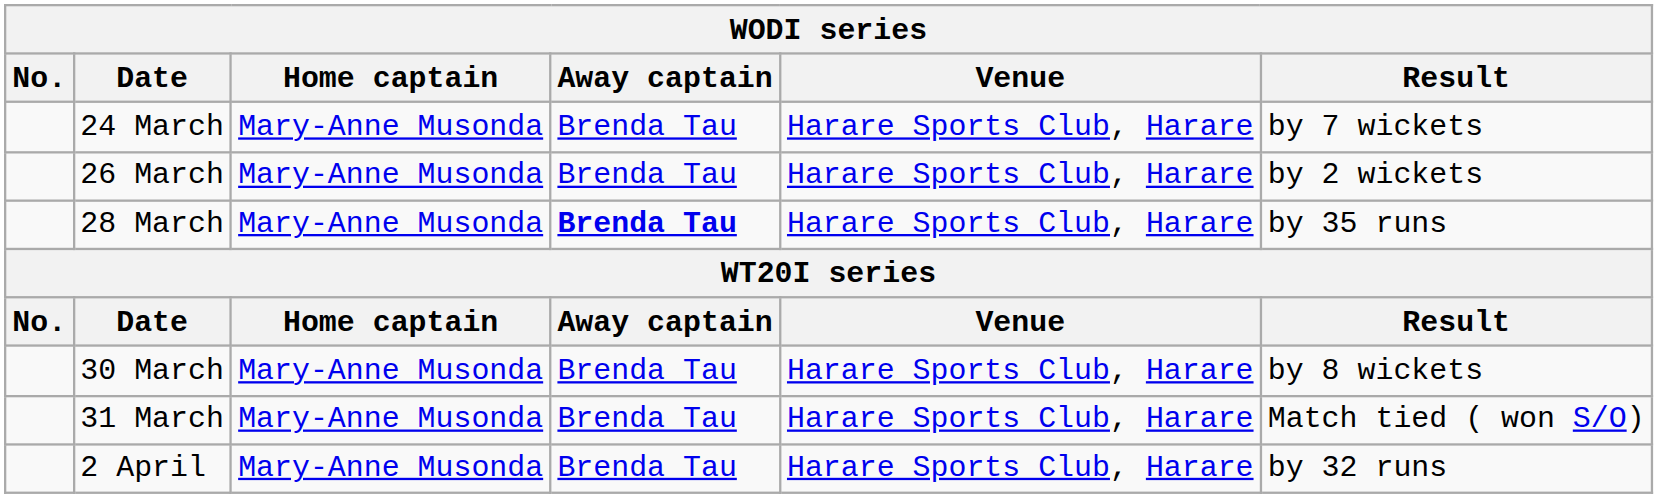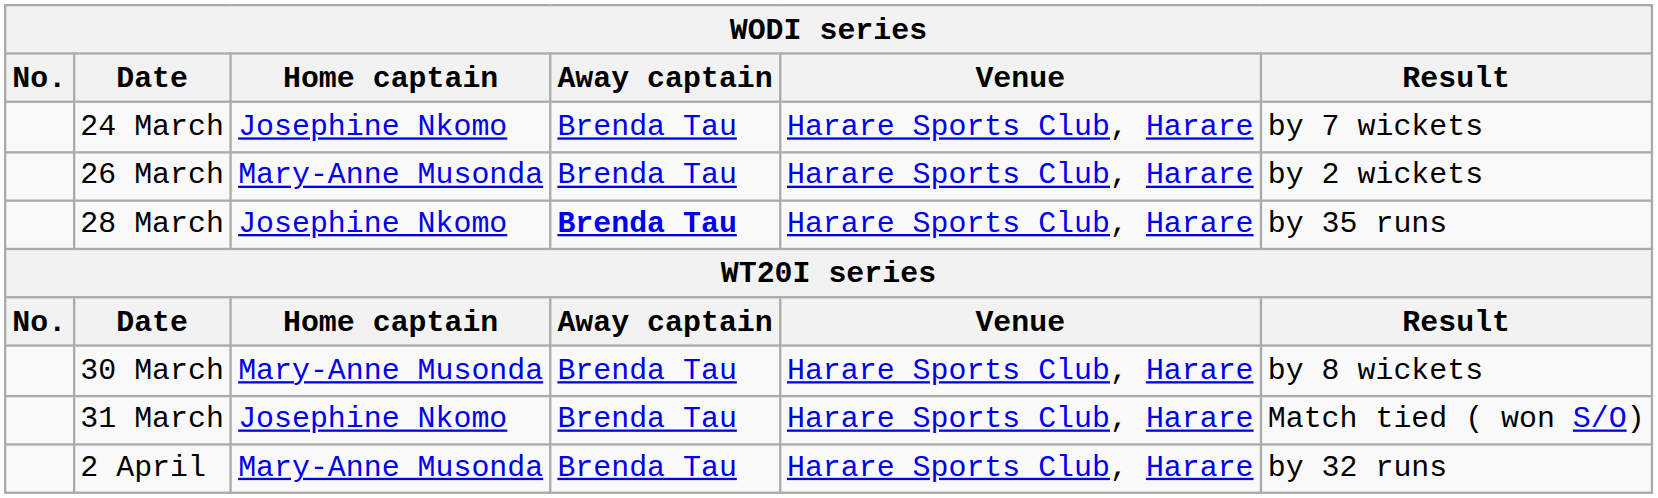24 March | Home captain: Mary-Anne Musonda -> Josephine Nkomo
28 March | Home captain: Mary-Anne Musonda -> Josephine Nkomo
31 March | Home captain: Mary-Anne Musonda -> Josephine Nkomo
